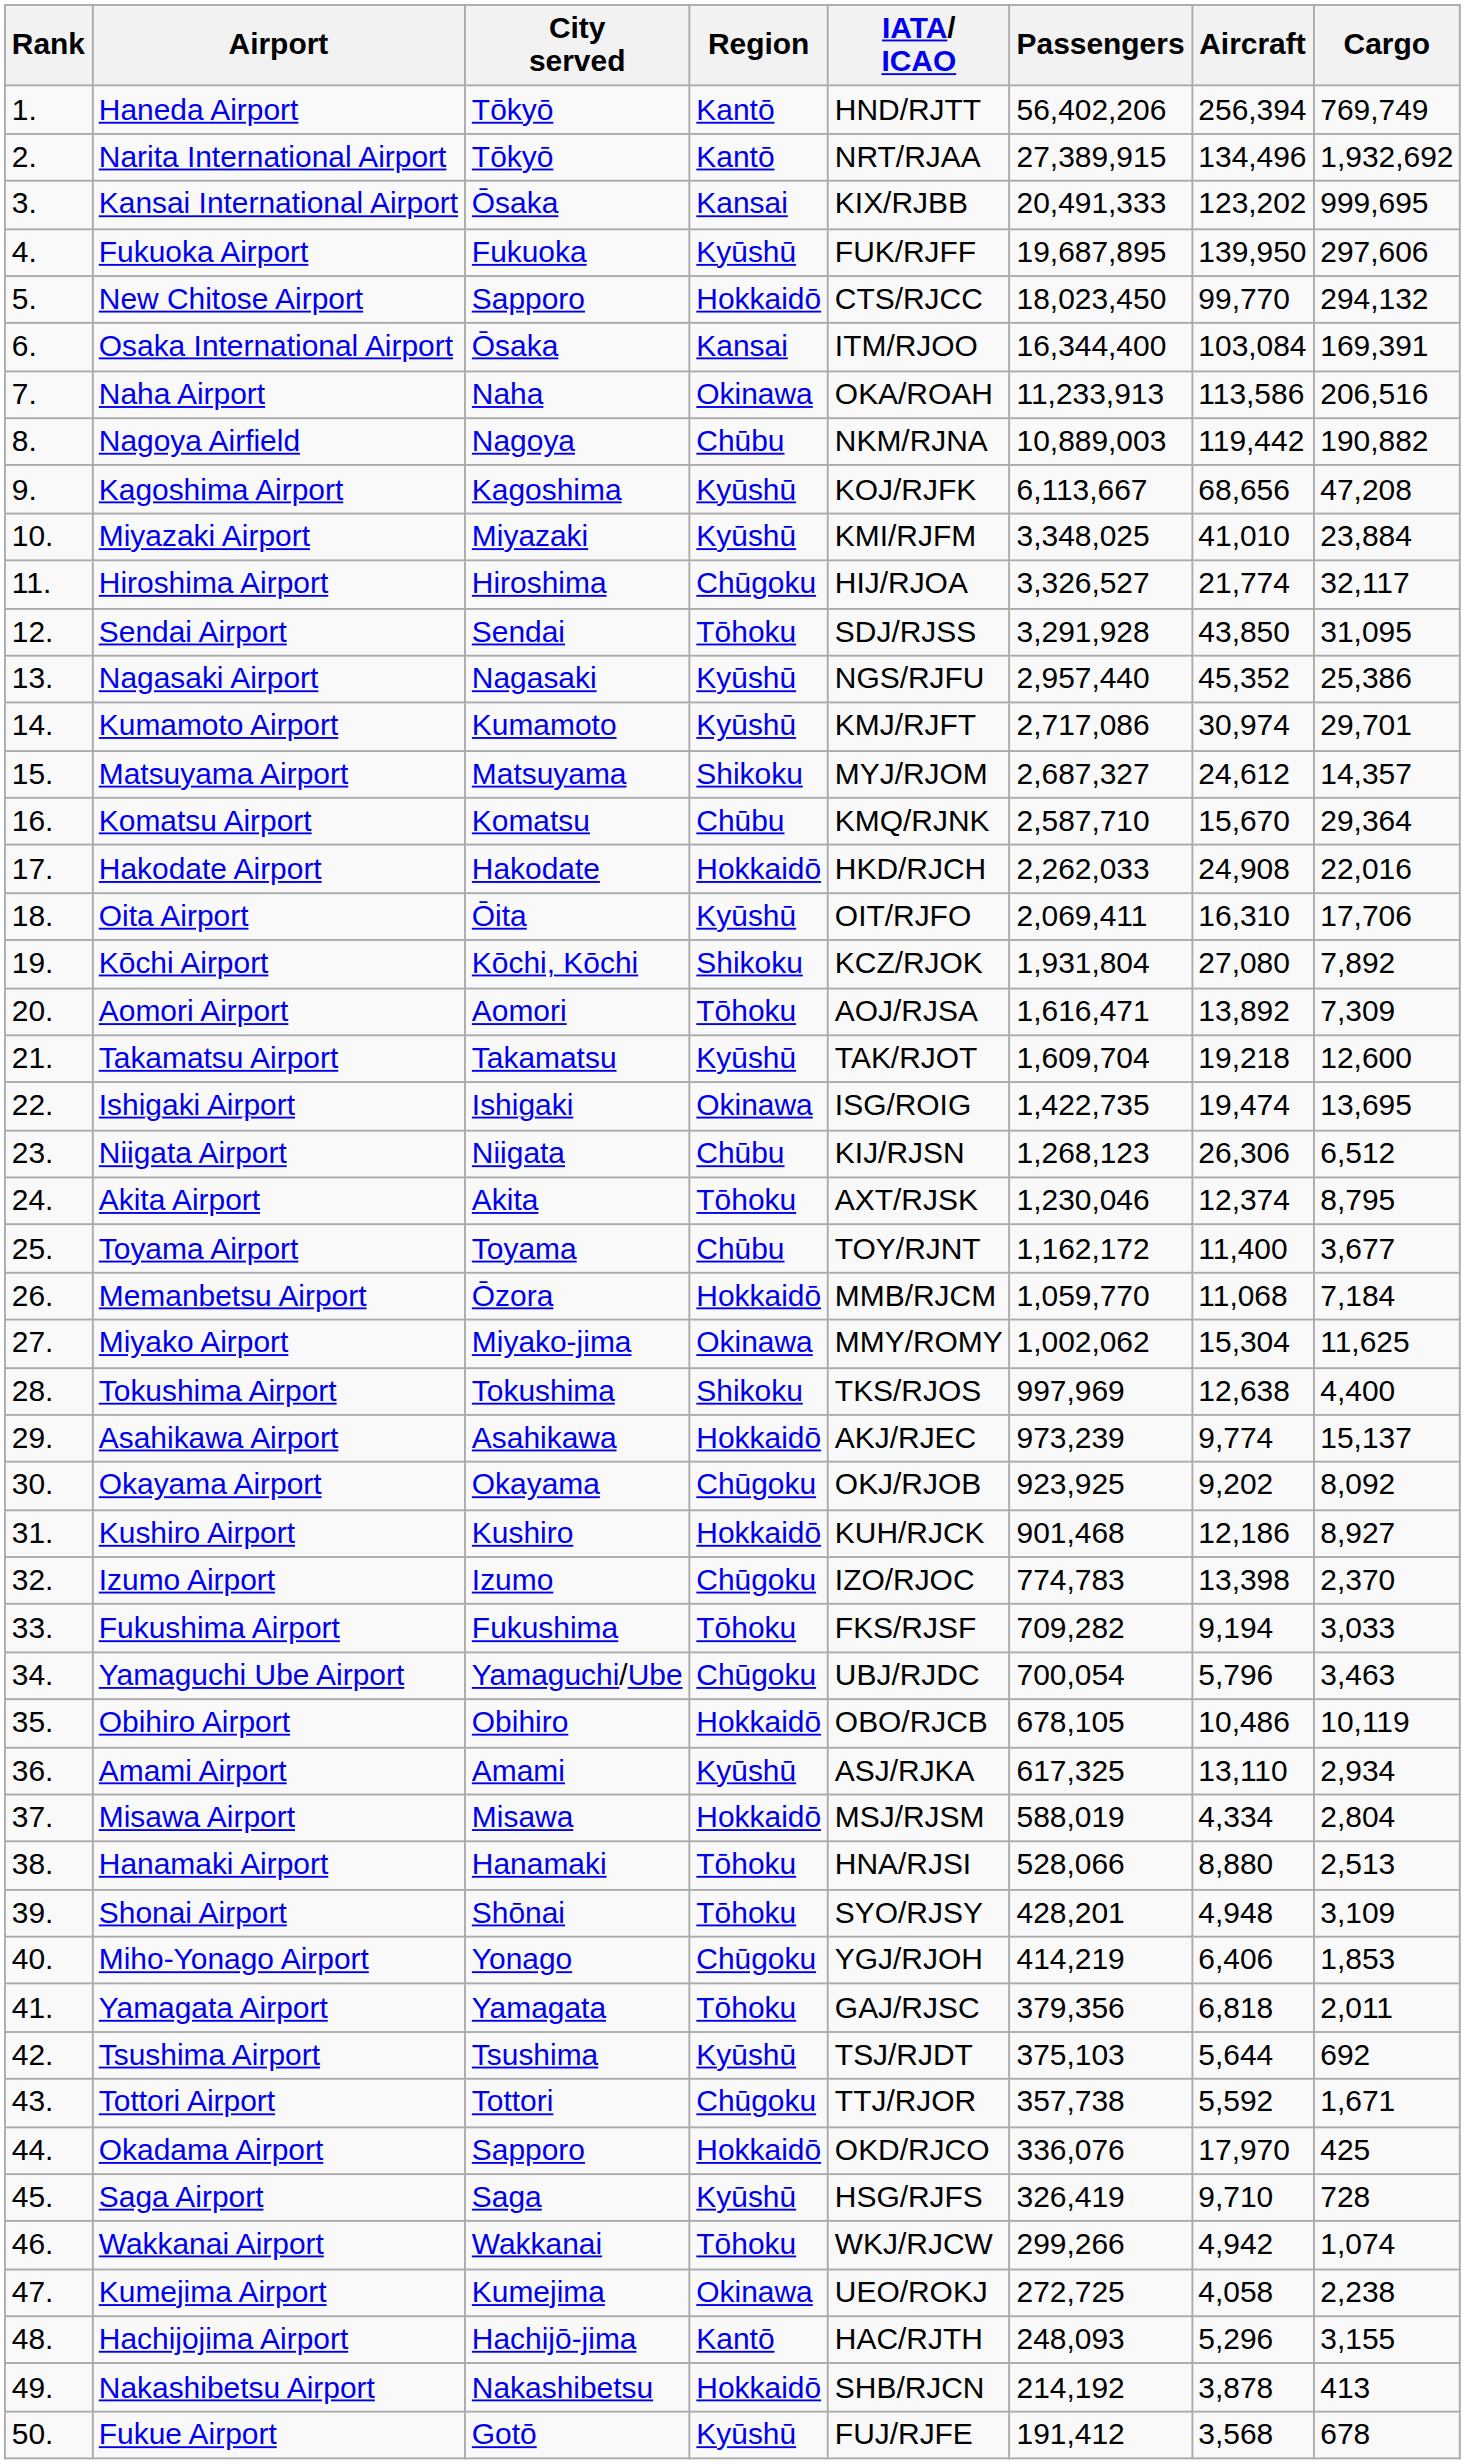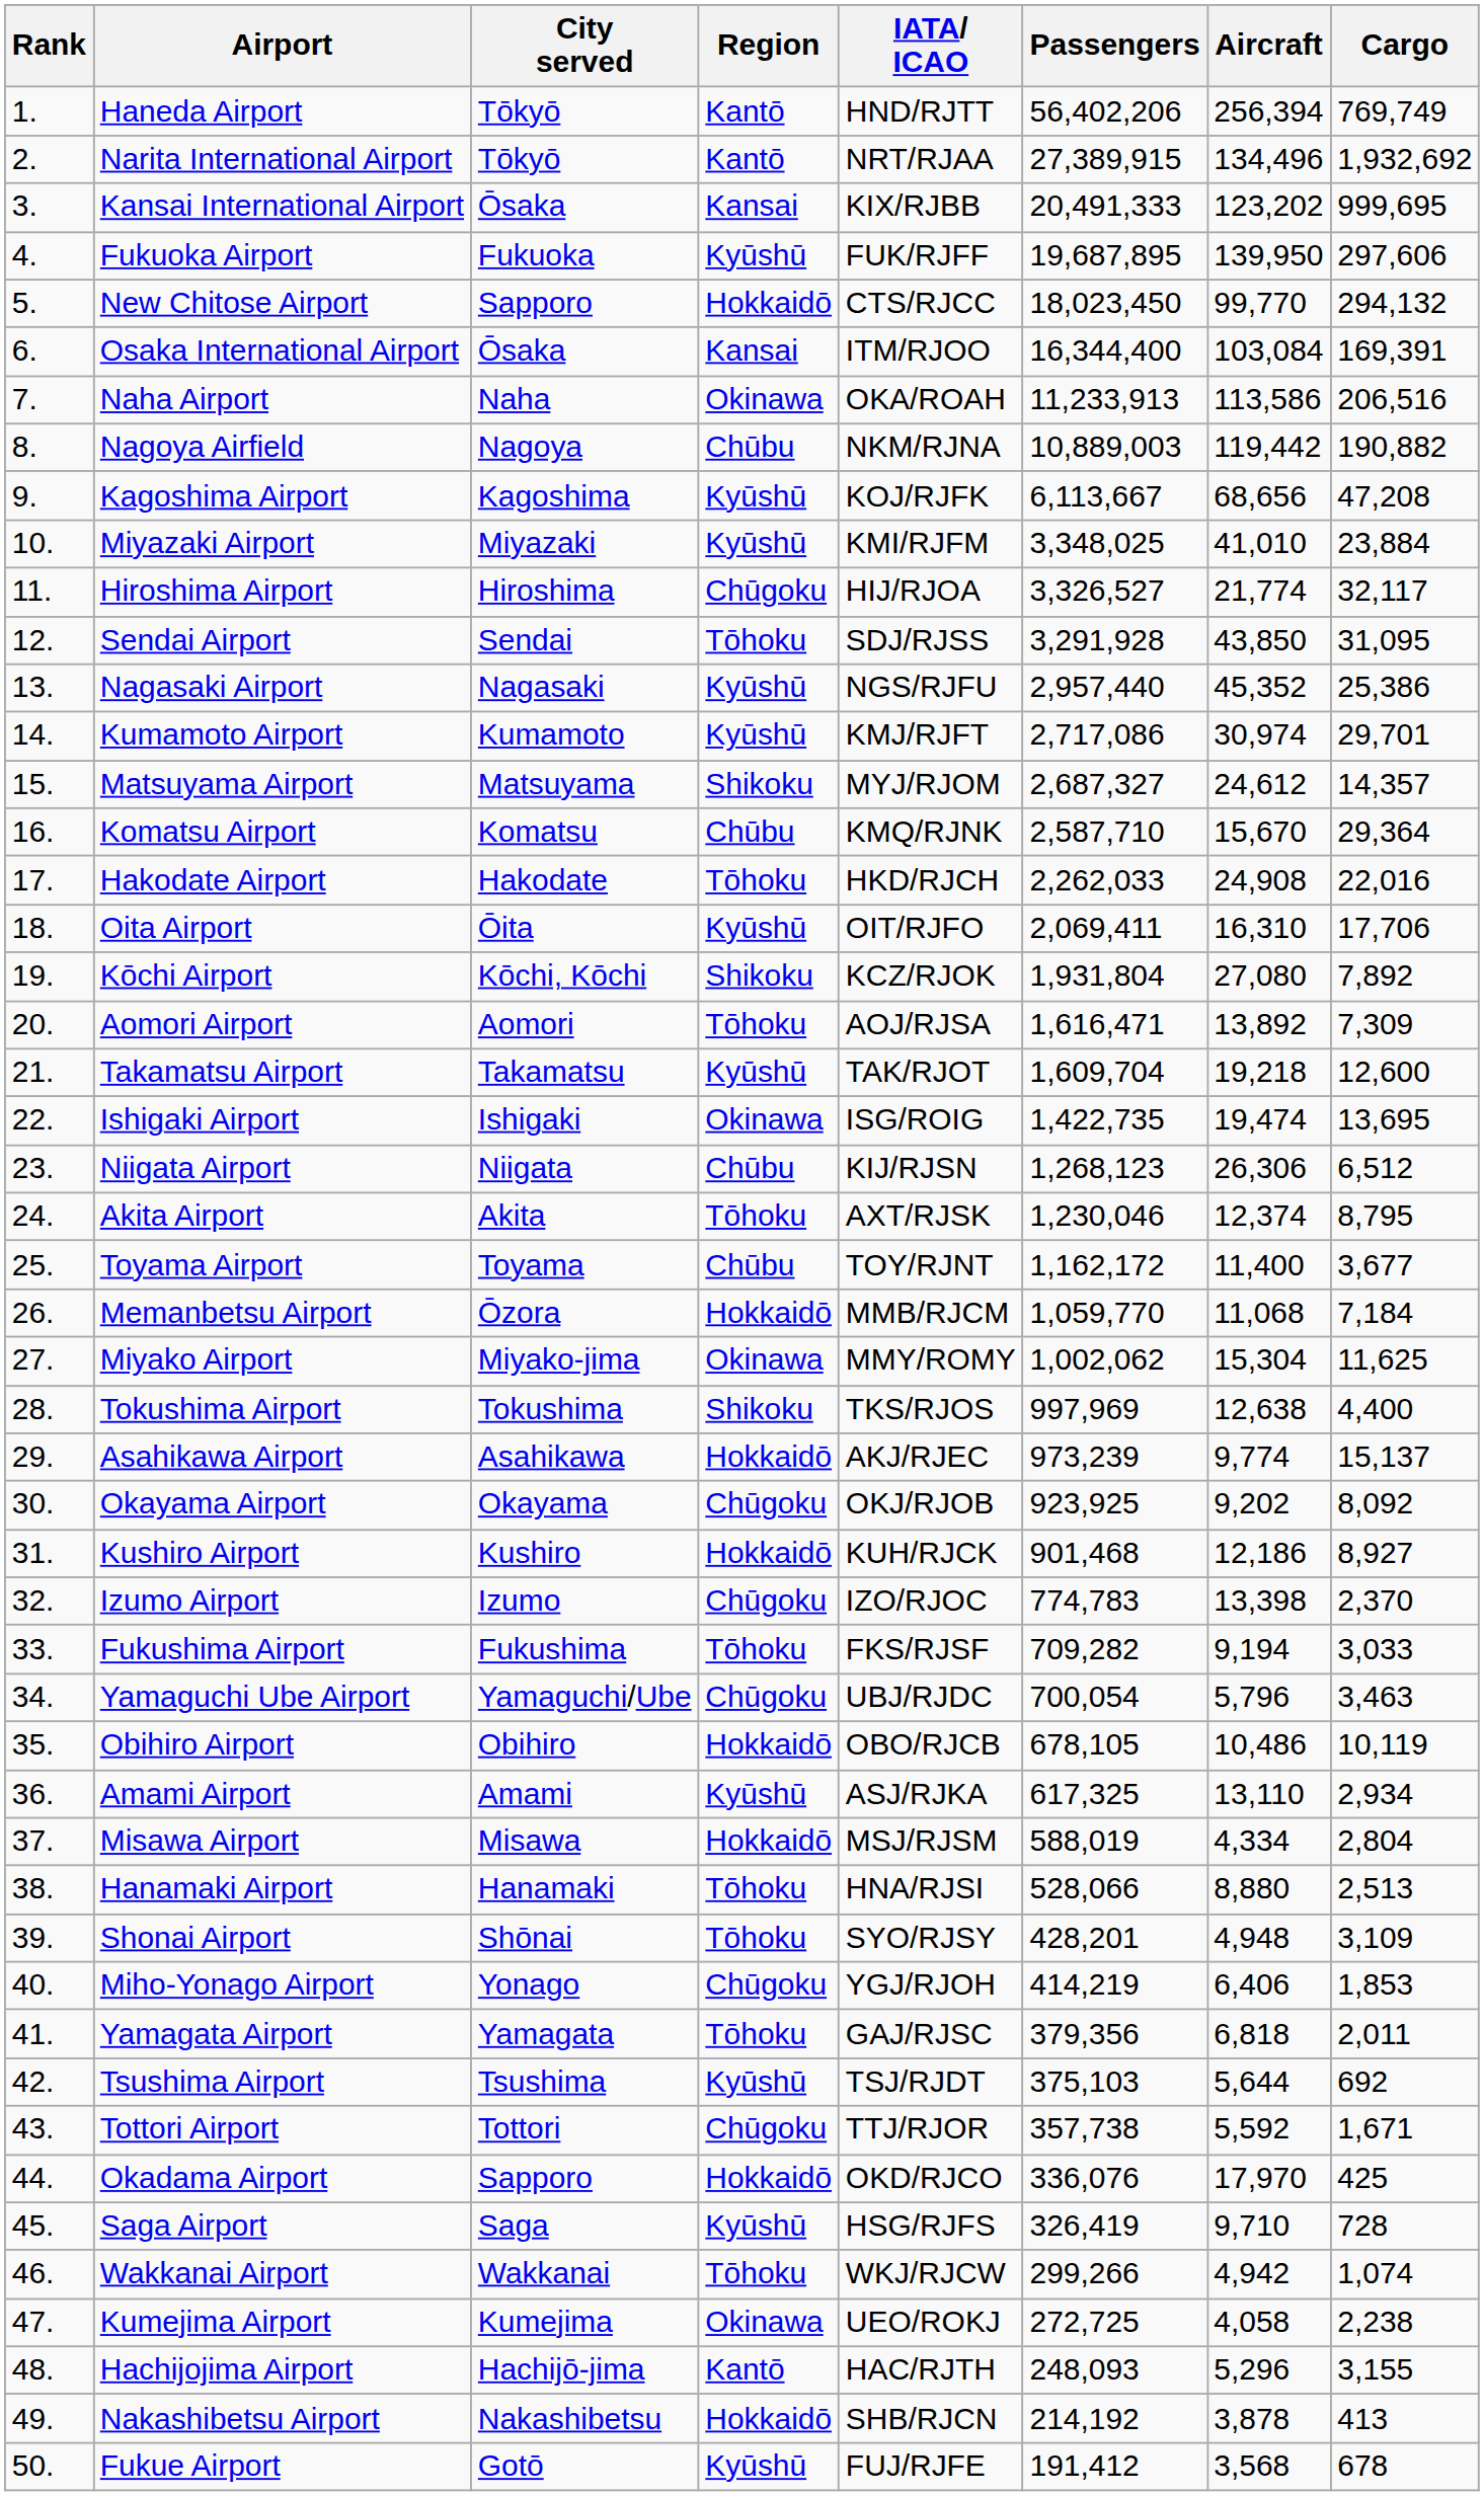Hakodate Airport | Region: Hokkaidō -> Tōhoku
